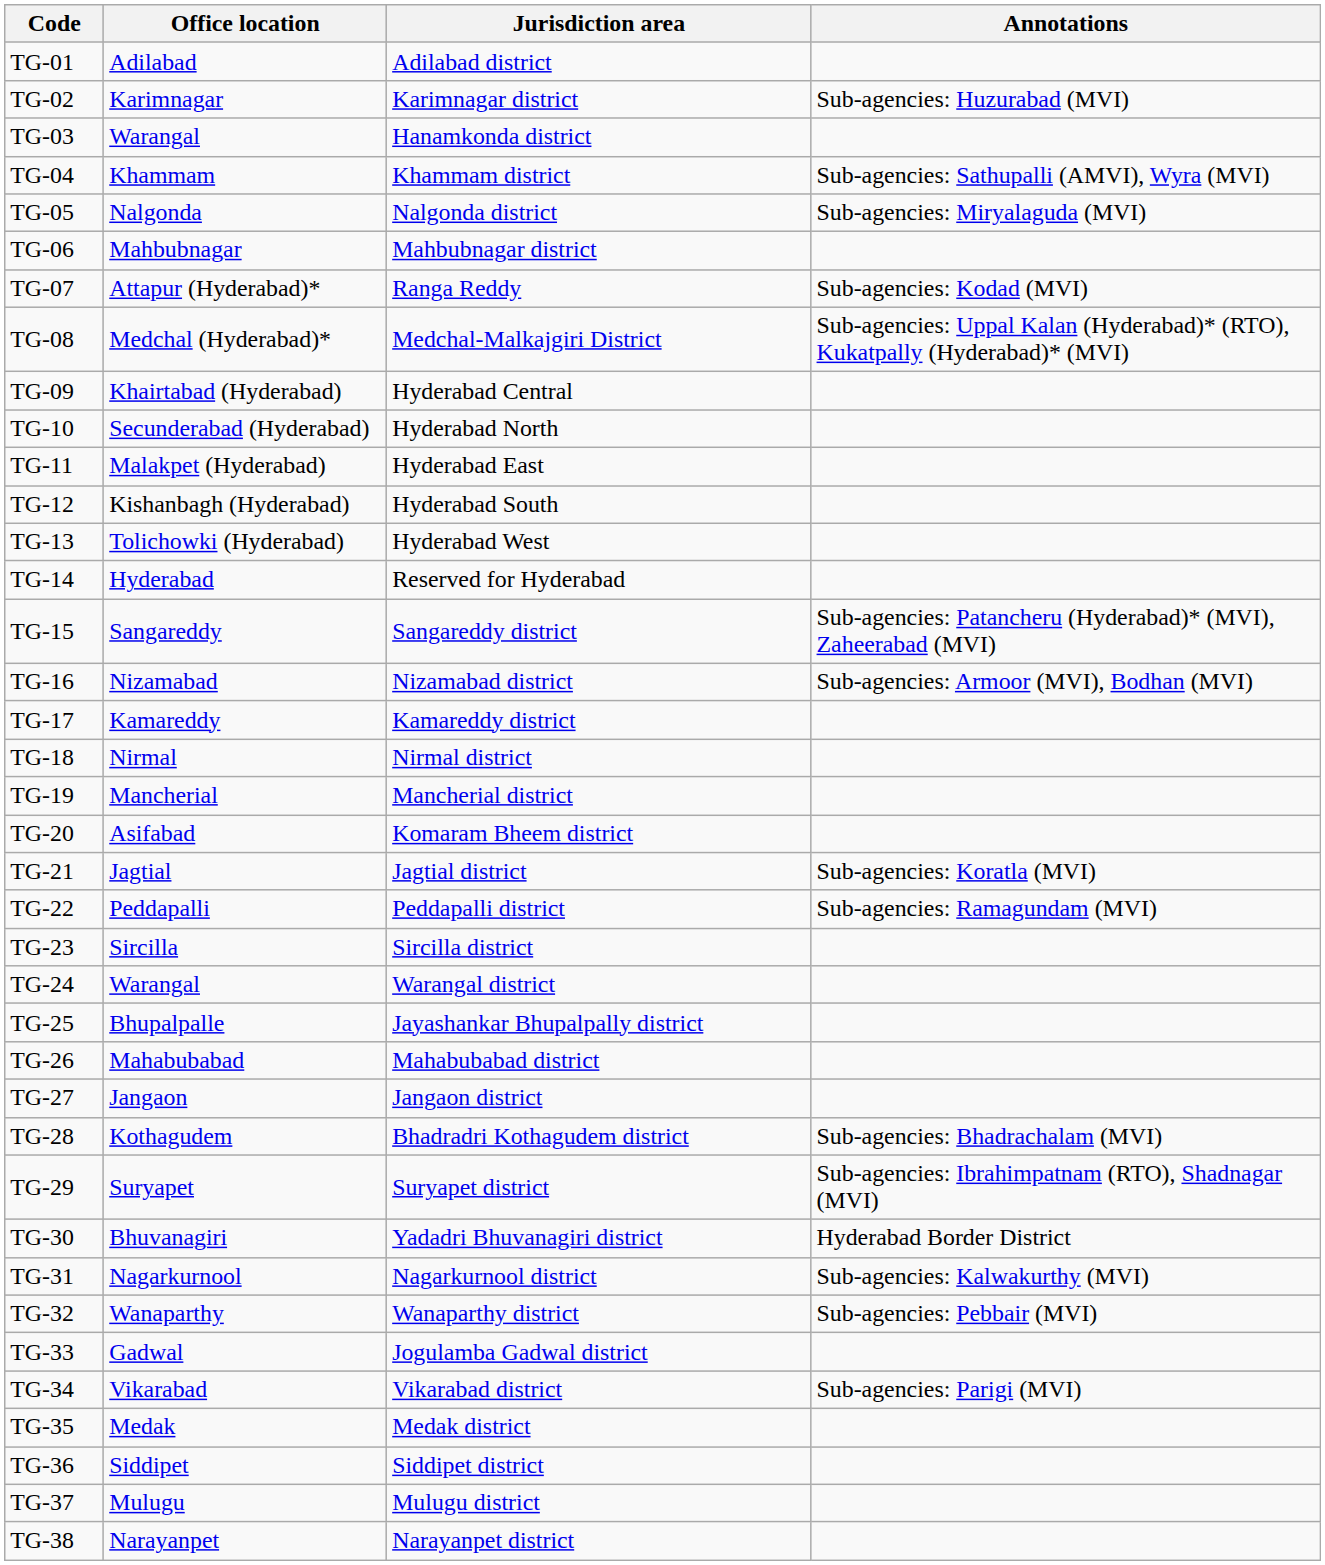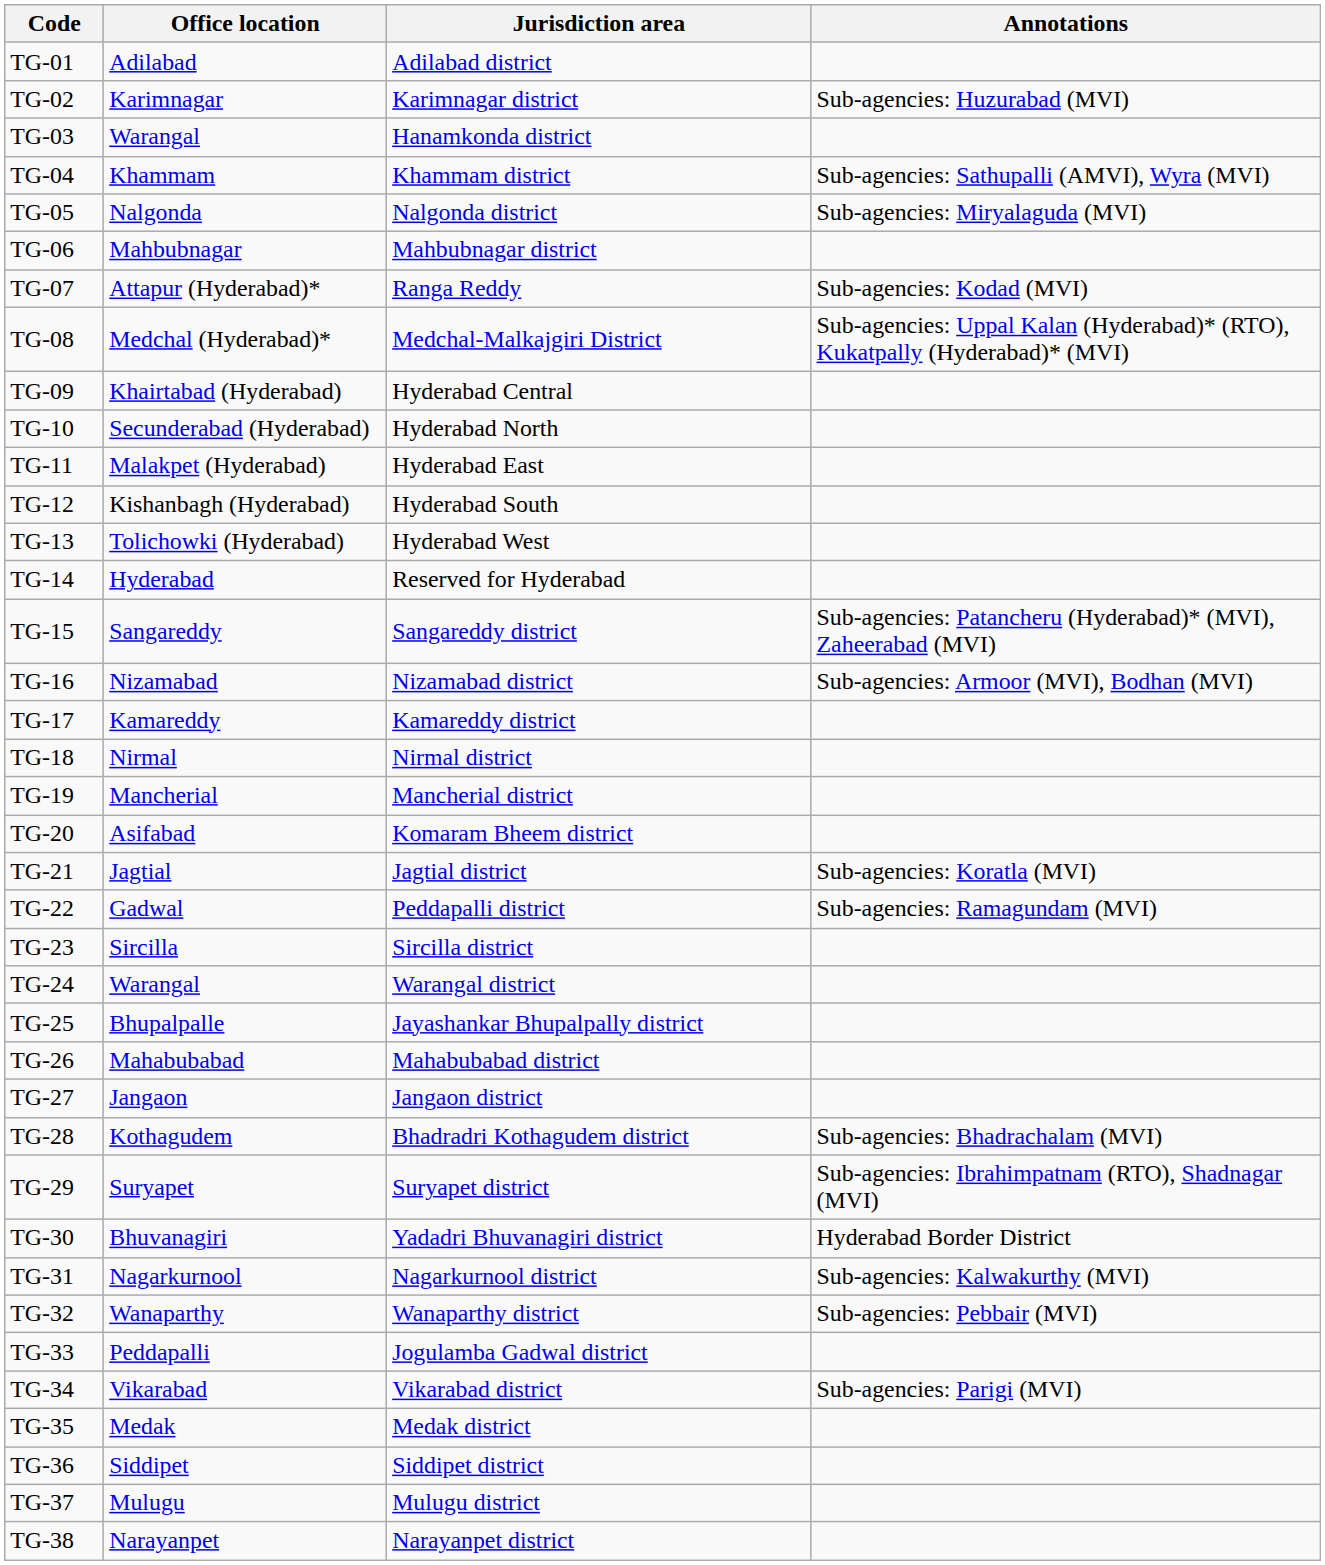TG-22 | Office location: Peddapalli -> Gadwal
TG-33 | Office location: Gadwal -> Peddapalli
